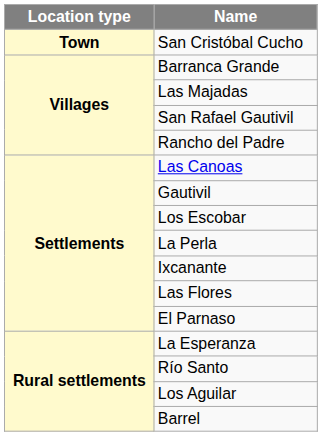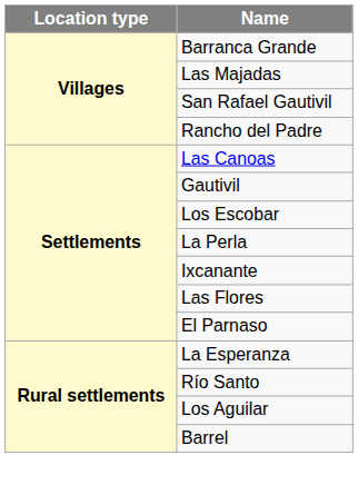- row: Town | San Cristóbal Cucho
